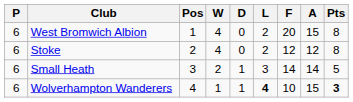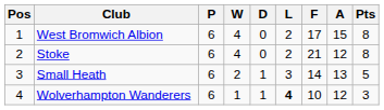columns swapped: Pos <-> P
West Bromwich Albion | F: 20 -> 17
Stoke | F: 12 -> 21
Small Heath | A: 14 -> 13
Wolverhampton Wanderers | A: 15 -> 12
Wolverhampton Wanderers | Pts: bold -> normal
